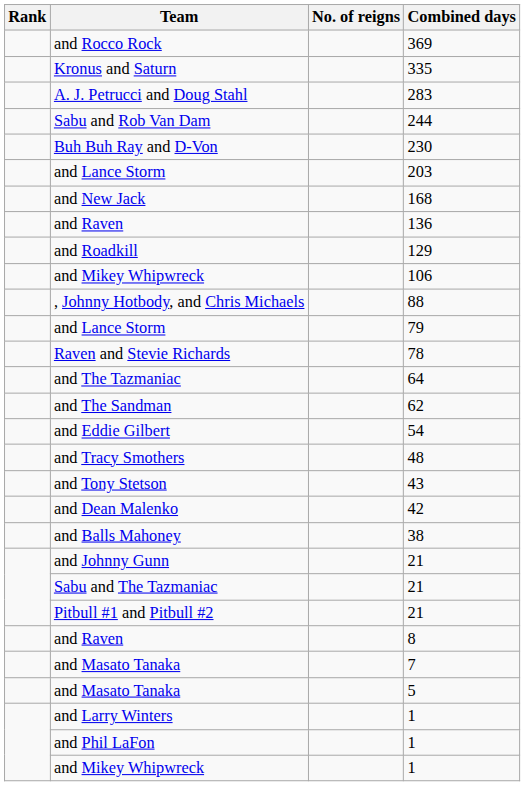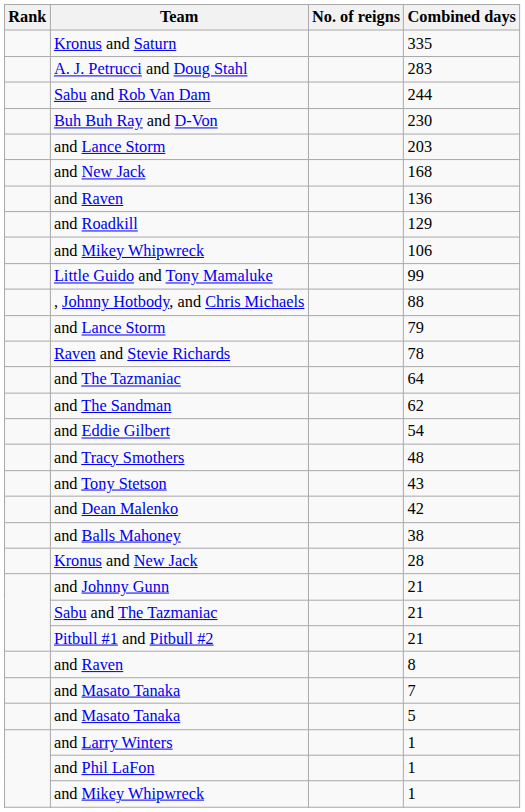- row: and Rocco Rock | 369
+ row: Little Guido and Tony Mamaluke | 99
+ row: Kronus and New Jack | 28
